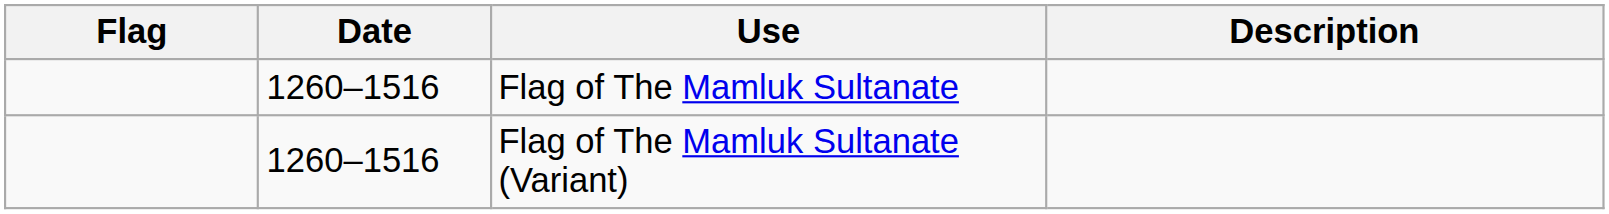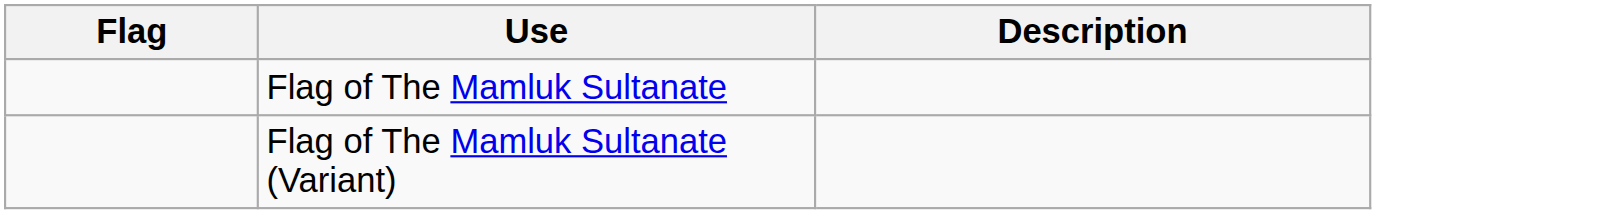- column: Date | 1260–1516 | 1260–1516
